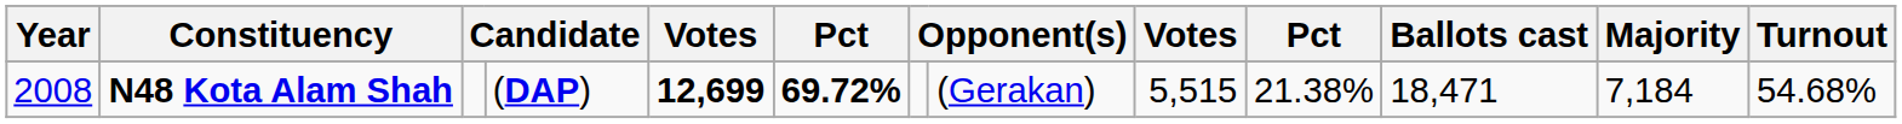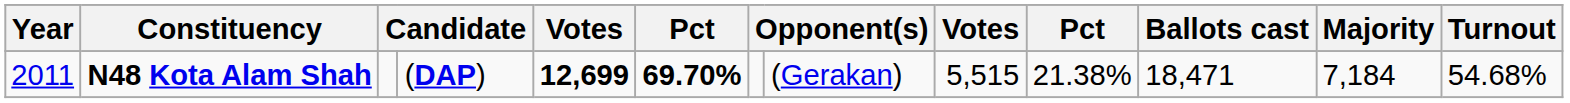N48 Kota Alam Shah | Year: 2008 -> 2011
N48 Kota Alam Shah | column 6: 69.72% -> 69.70%
